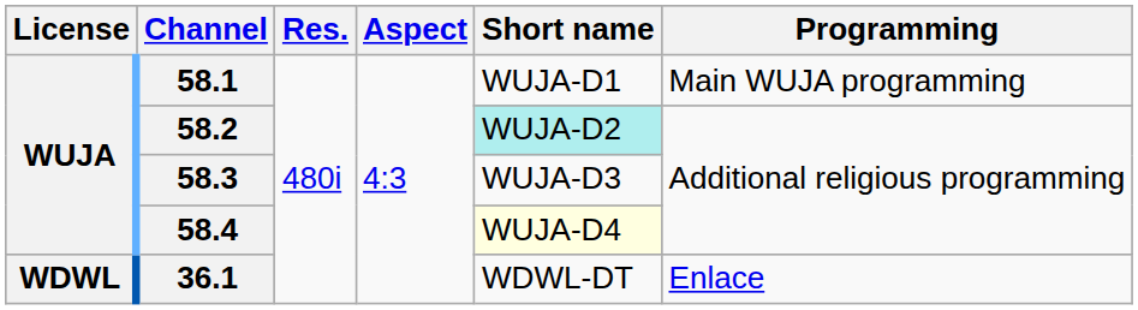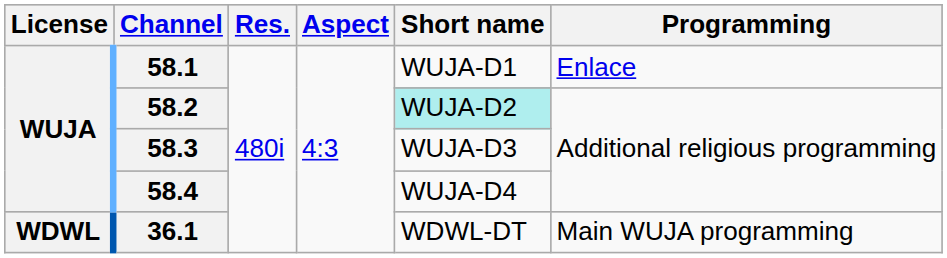58.1 | Programming: Main WUJA programming -> Enlace
58.4 | Short name: lightyellow background -> no background
36.1 | Programming: Enlace -> Main WUJA programming
